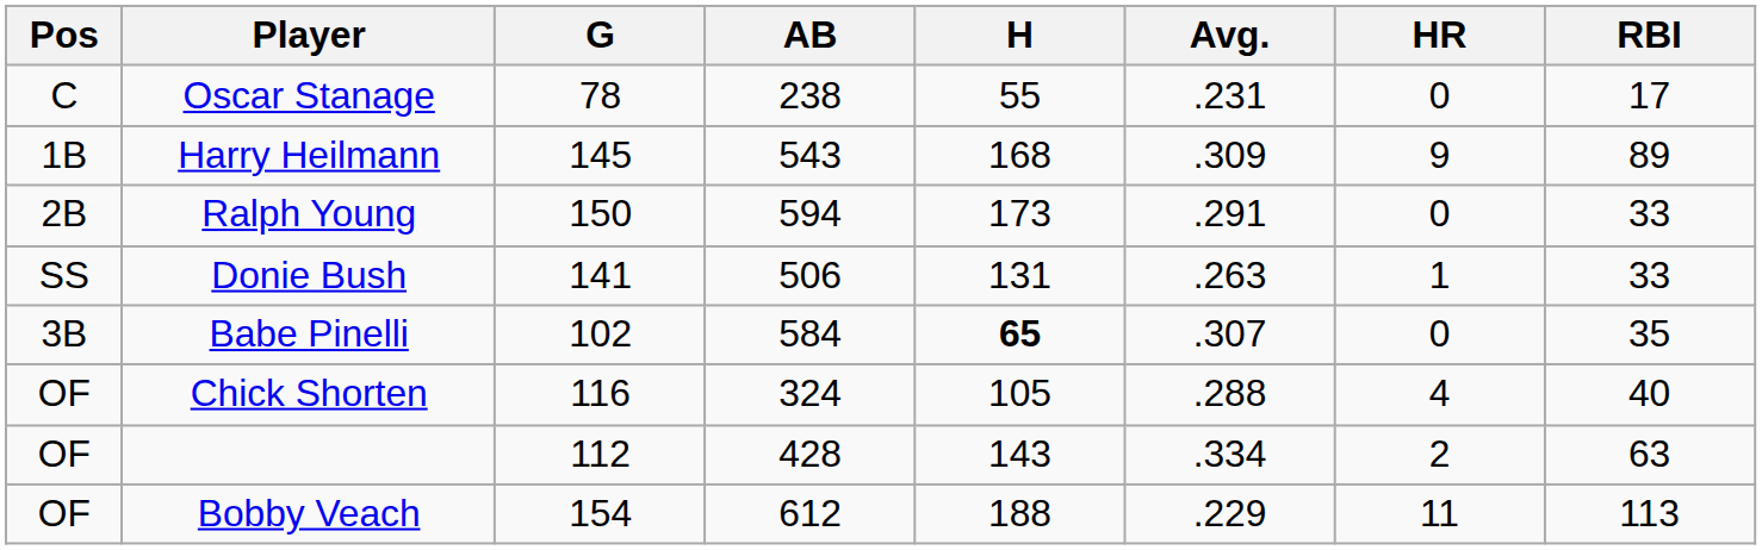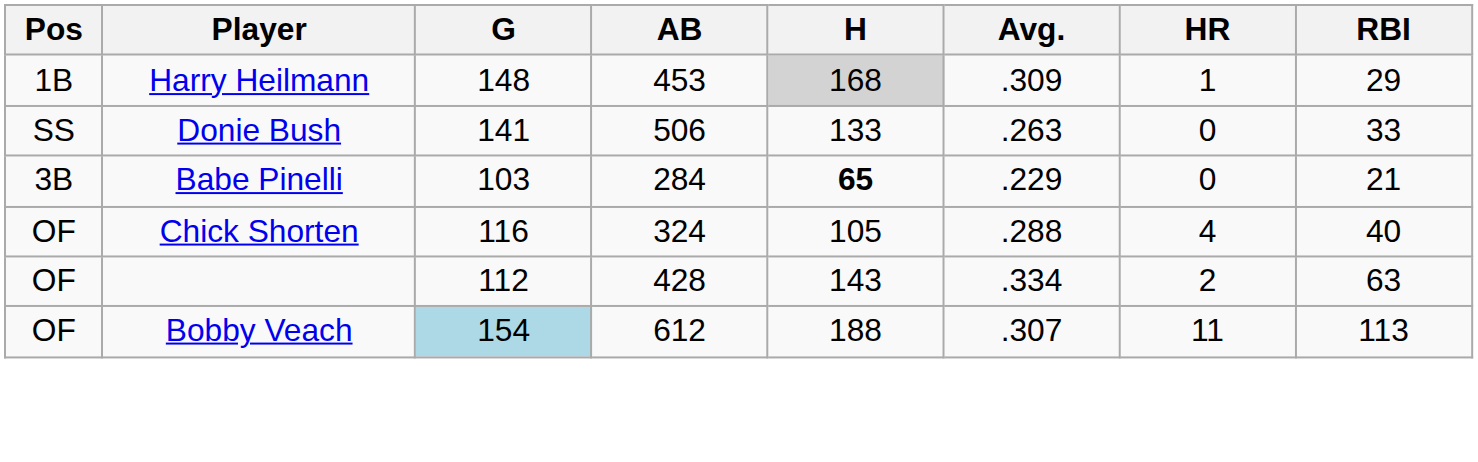- row: C | Oscar Stanage | 78 | 238 | 55 | .231 | 0 | 17
Harry Heilmann | G: 145 -> 148
Harry Heilmann | AB: 543 -> 453
Harry Heilmann | H: no background -> lightgrey background
Harry Heilmann | HR: 9 -> 1
Harry Heilmann | RBI: 89 -> 29
- row: 2B | Ralph Young | 150 | 594 | 173 | .291 | 0 | 33
Donie Bush | H: 131 -> 133
Donie Bush | HR: 1 -> 0
Babe Pinelli | G: 102 -> 103
Babe Pinelli | AB: 584 -> 284
Babe Pinelli | Avg.: .307 -> .229
Babe Pinelli | RBI: 35 -> 21
Bobby Veach | G: no background -> lightblue background
Bobby Veach | Avg.: .229 -> .307
